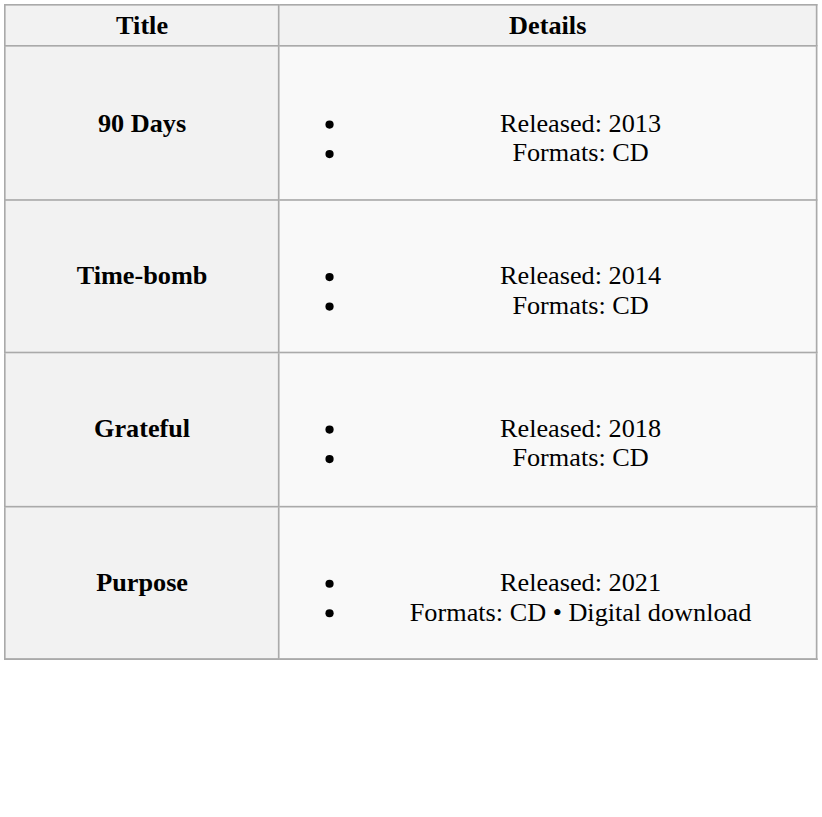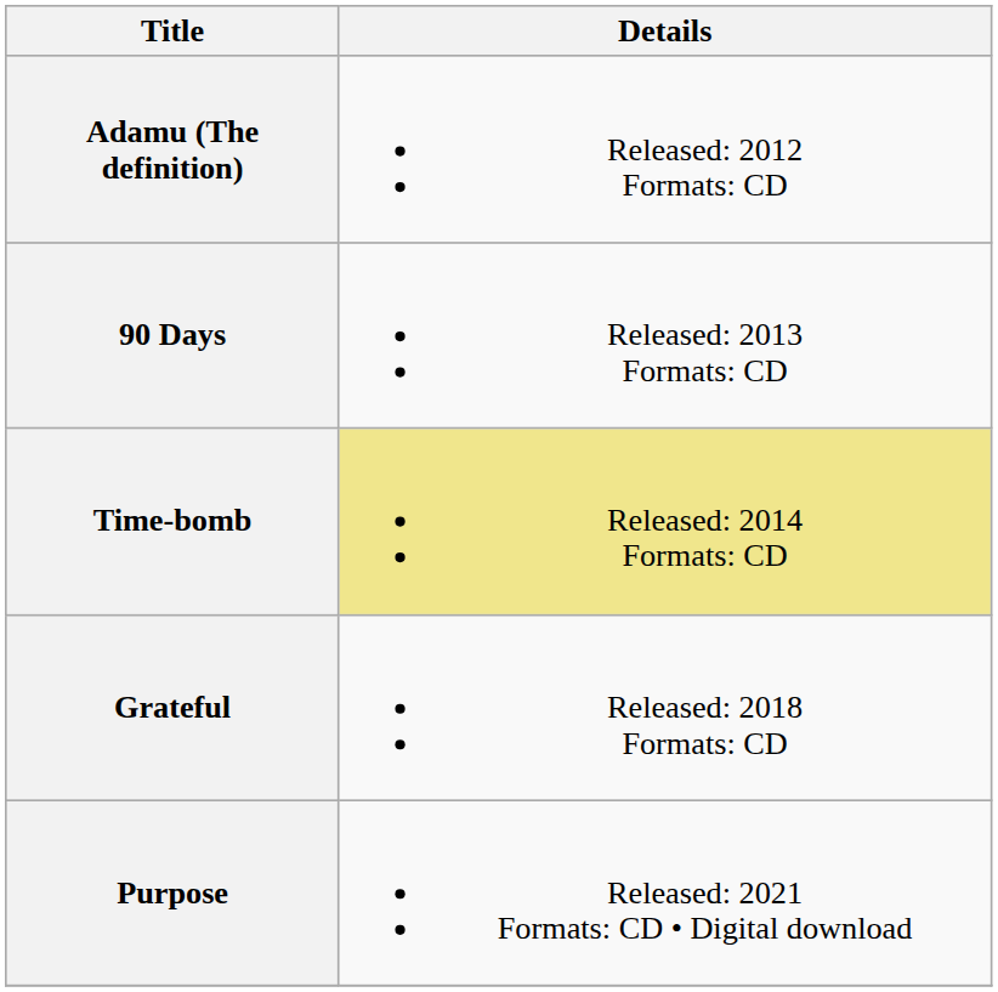+ row: Adamu (The definition) | Released: 2012 Formats: CD
Time-bomb | Details: no background -> khaki background
